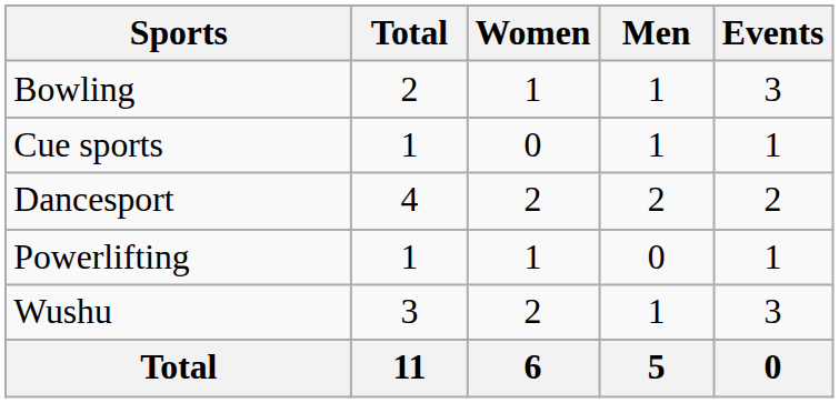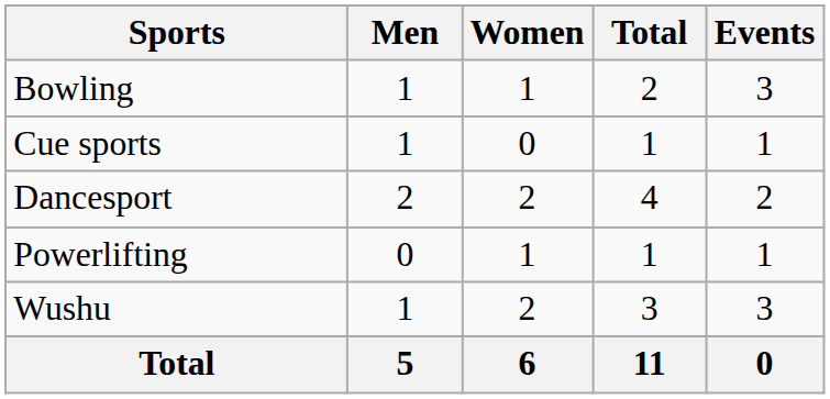columns swapped: Men <-> Total
